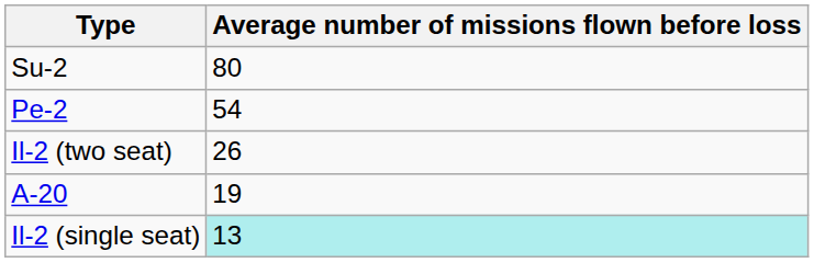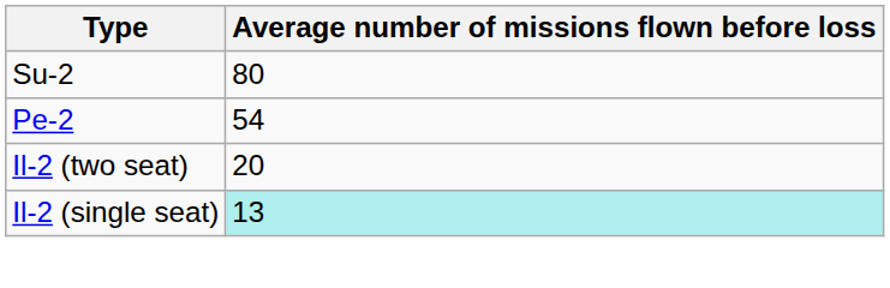Il-2 (two seat) | Average number of missions flown before loss: 26 -> 20
- row: A-20 | 19
